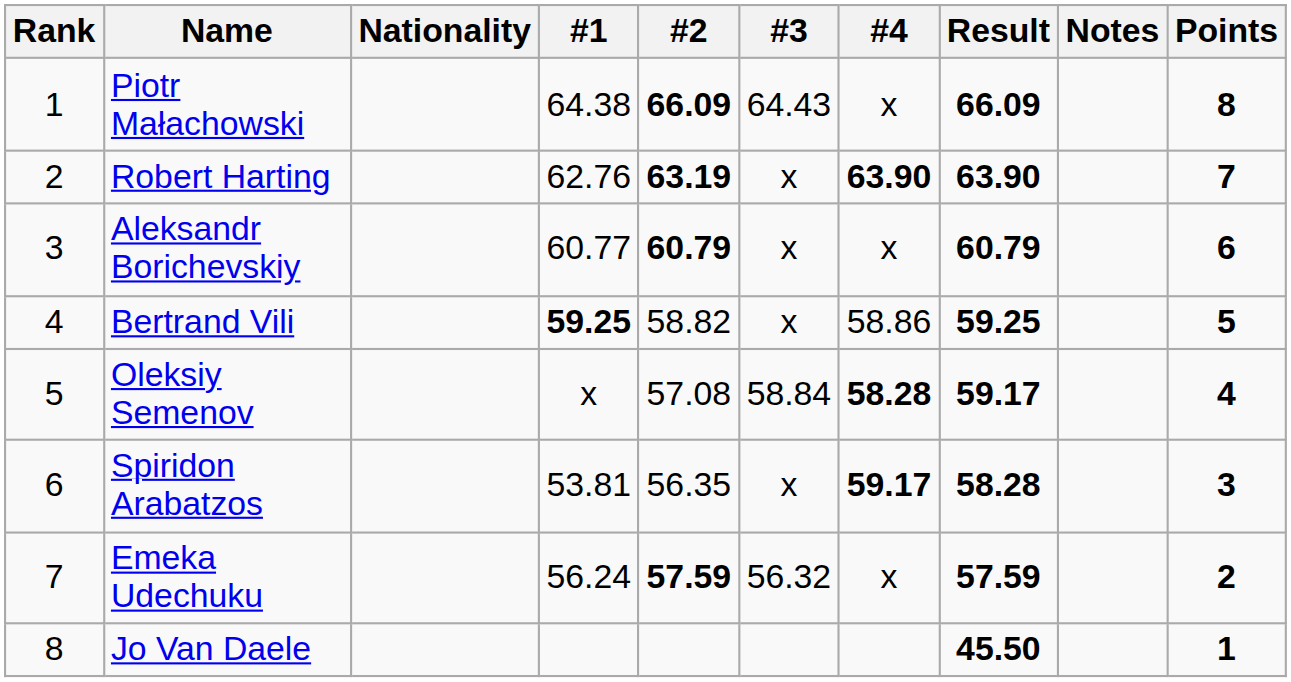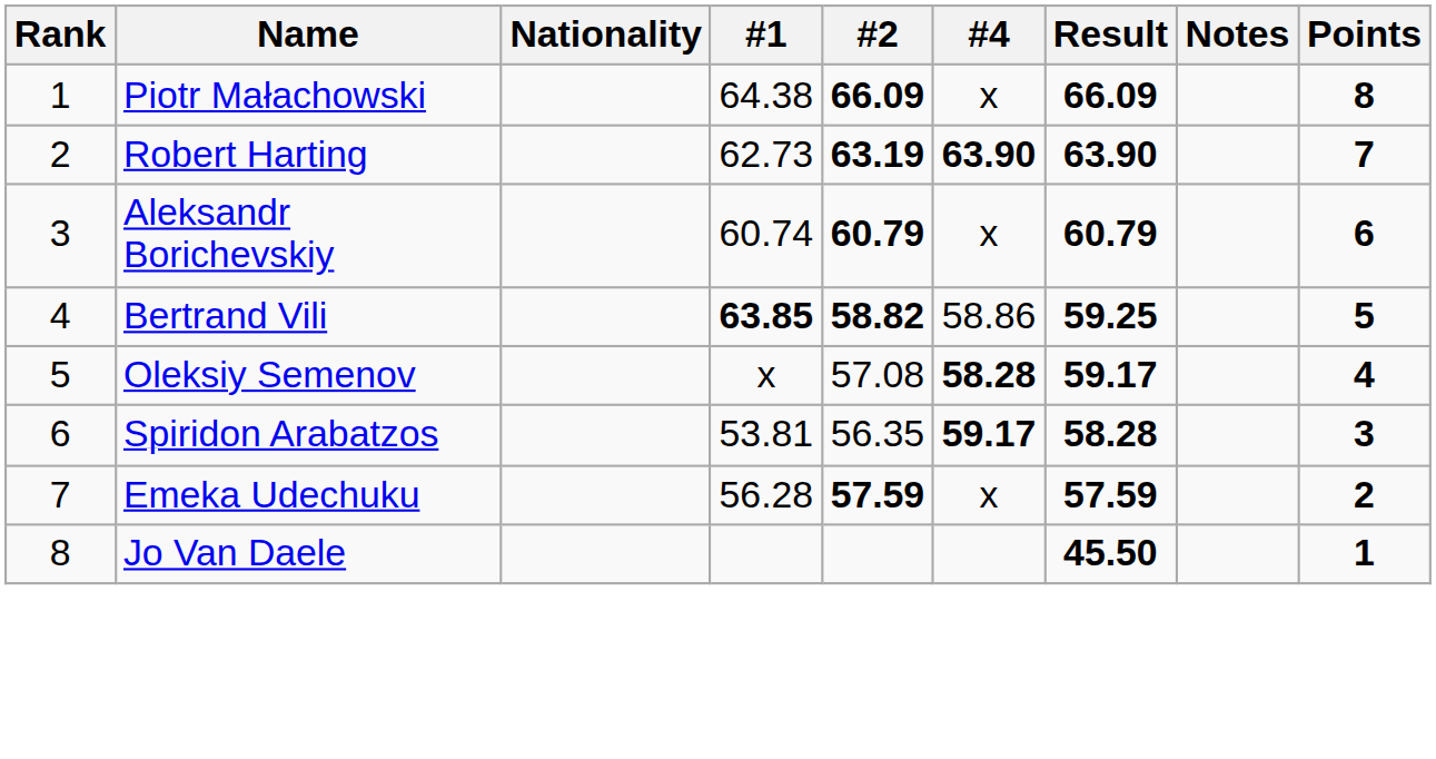- column: #3 | 64.43 | x | x | x | 58.84 | x | 56.32
Robert Harting | #1: 62.76 -> 62.73
Aleksandr Borichevskiy | #1: 60.77 -> 60.74
Bertrand Vili | #1: 59.25 -> 63.85
Bertrand Vili | #2: normal -> bold
Emeka Udechuku | #1: 56.24 -> 56.28
